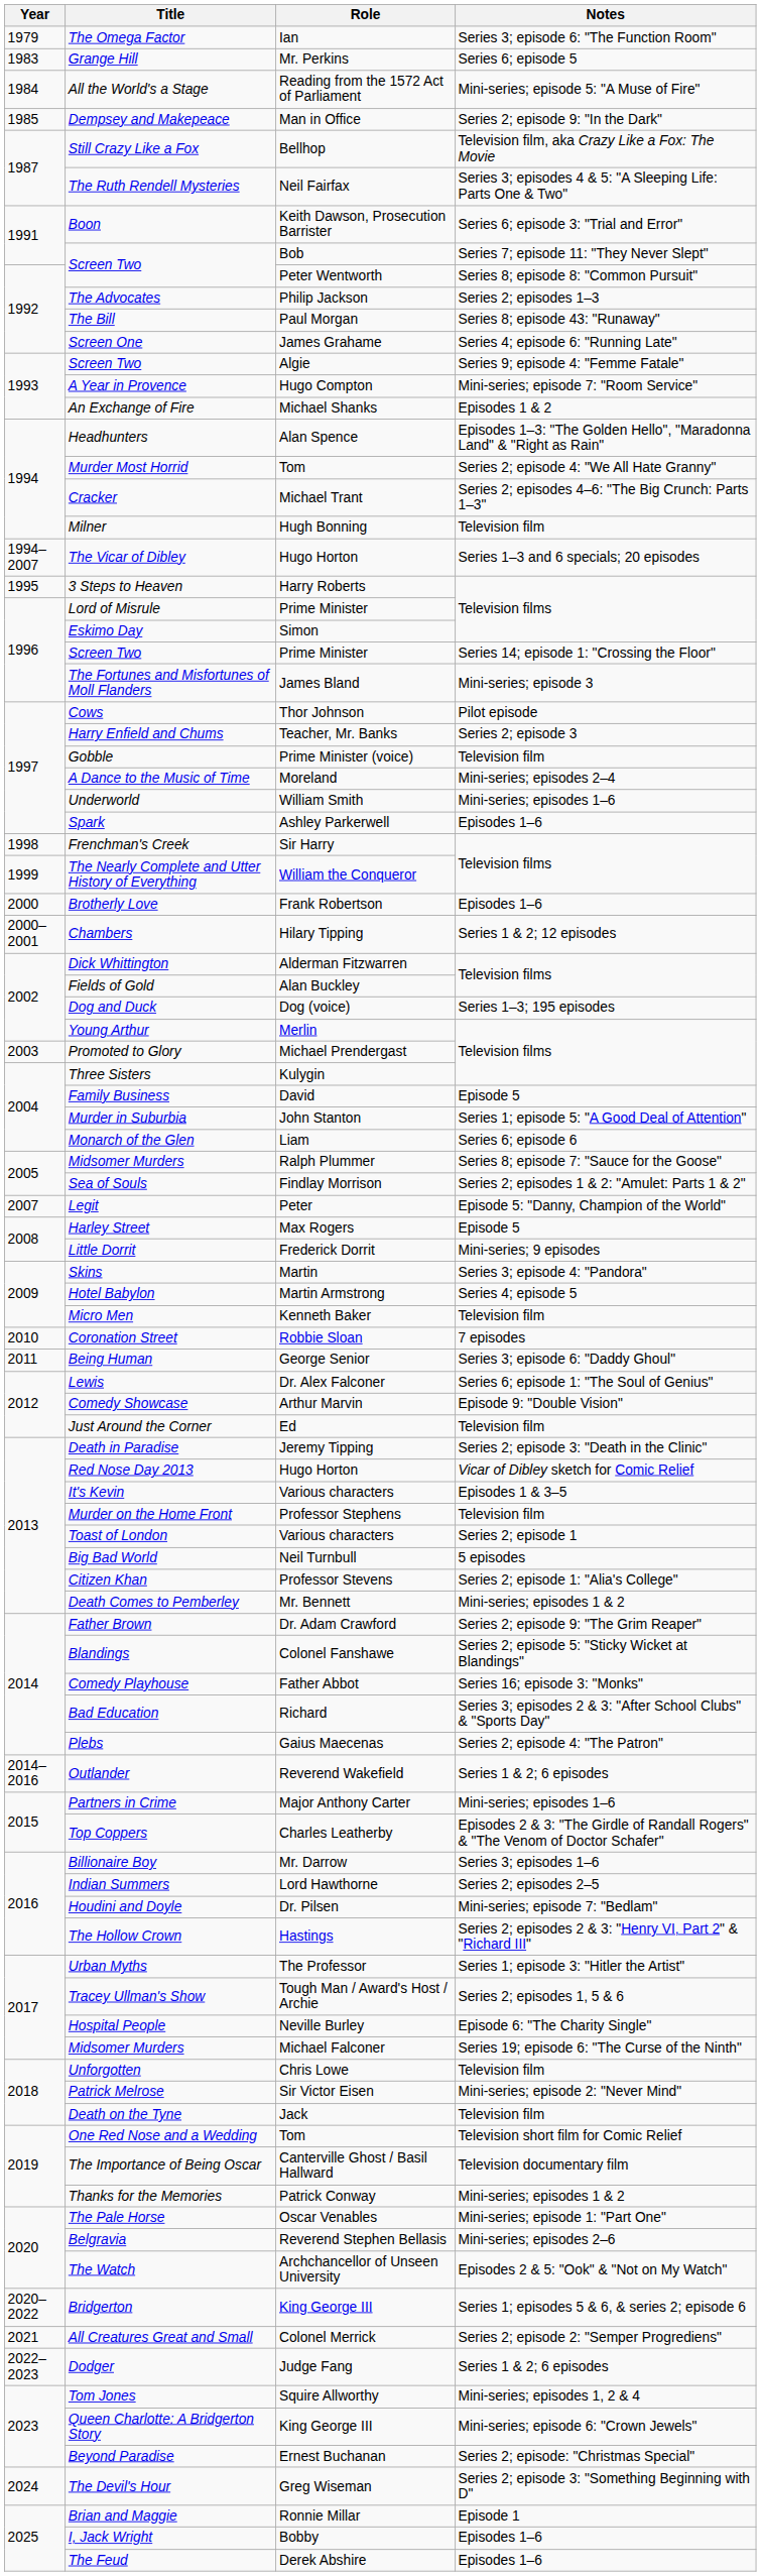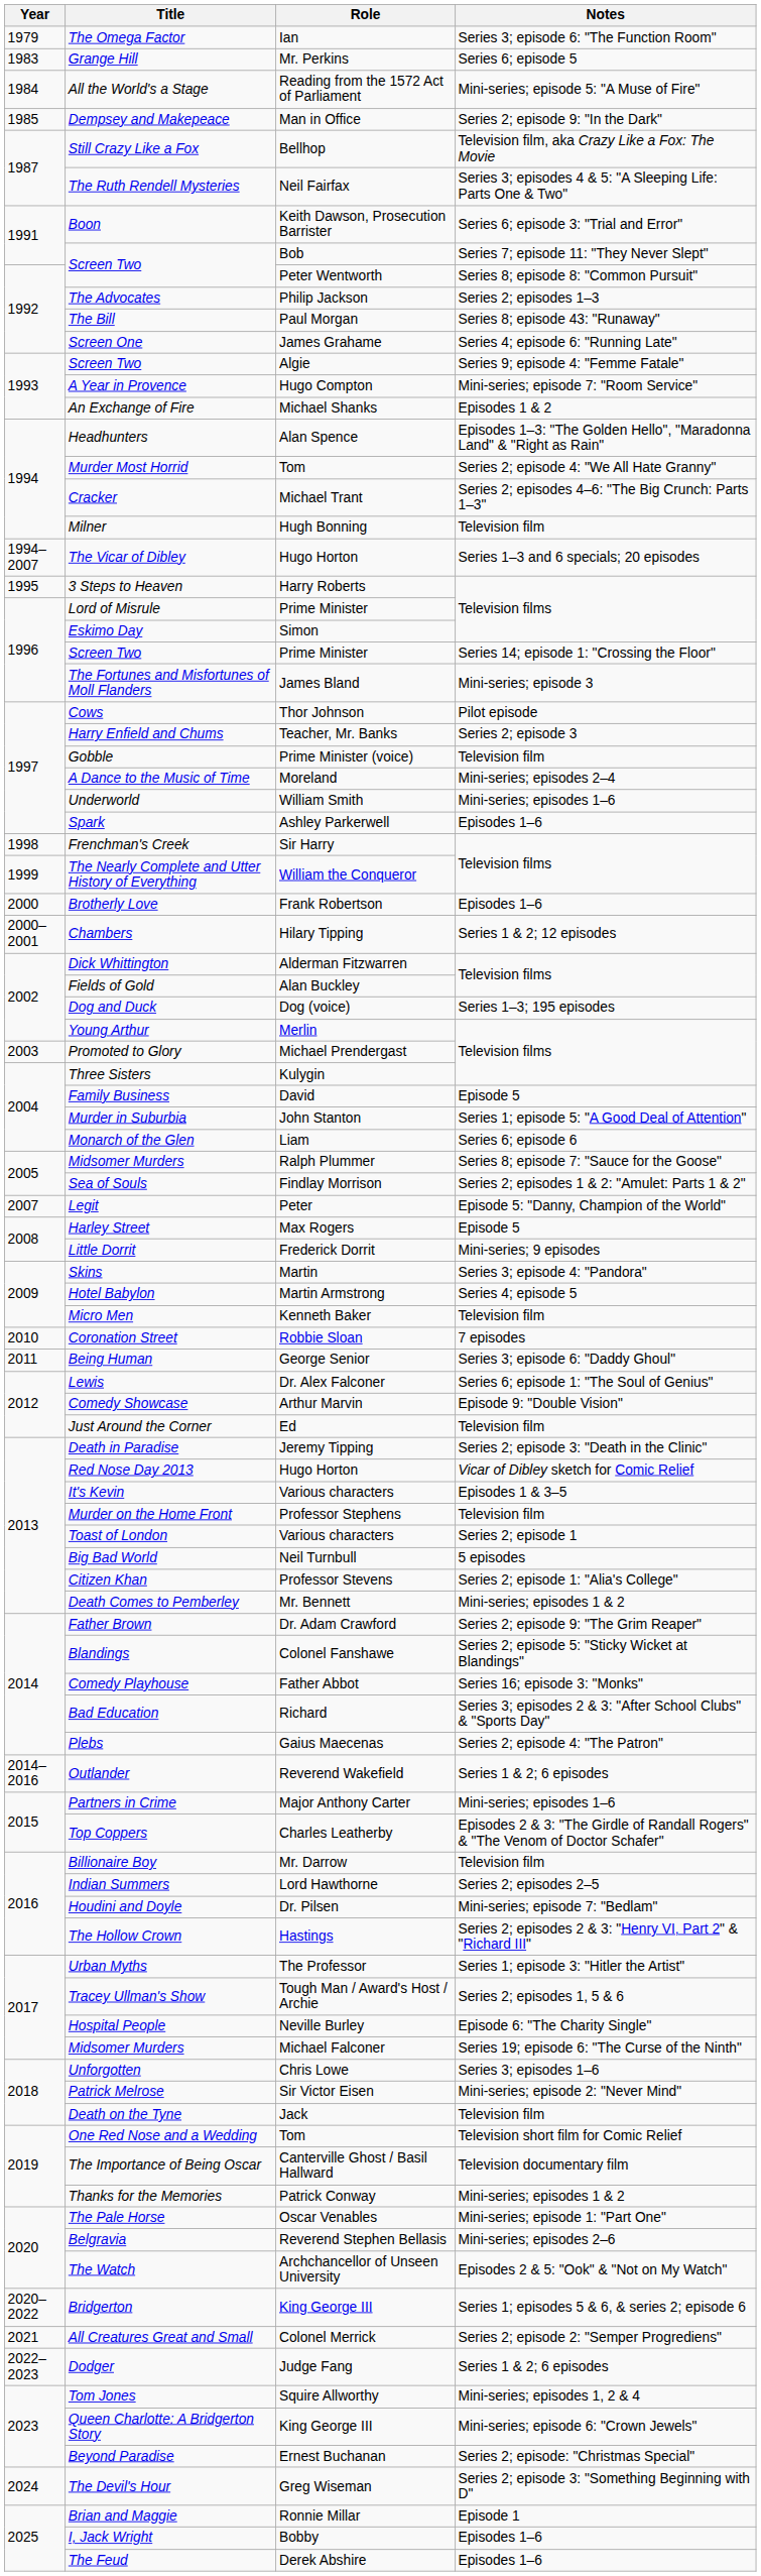Billionaire Boy | Notes: Series 3; episodes 1–6 -> Television film
Unforgotten | Notes: Television film -> Series 3; episodes 1–6
